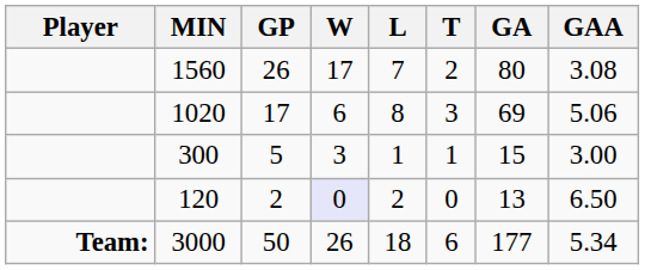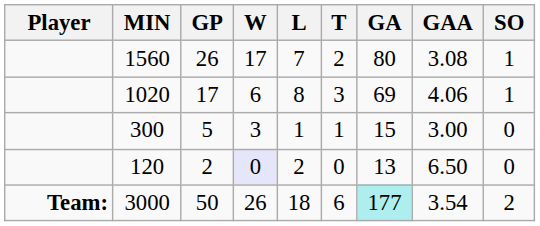+ column: SO | 1 | 1 | 0 | 0 | 2
1020 | GAA: 5.06 -> 4.06
3000 | GA: no background -> paleturquoise background
3000 | GAA: 5.34 -> 3.54
